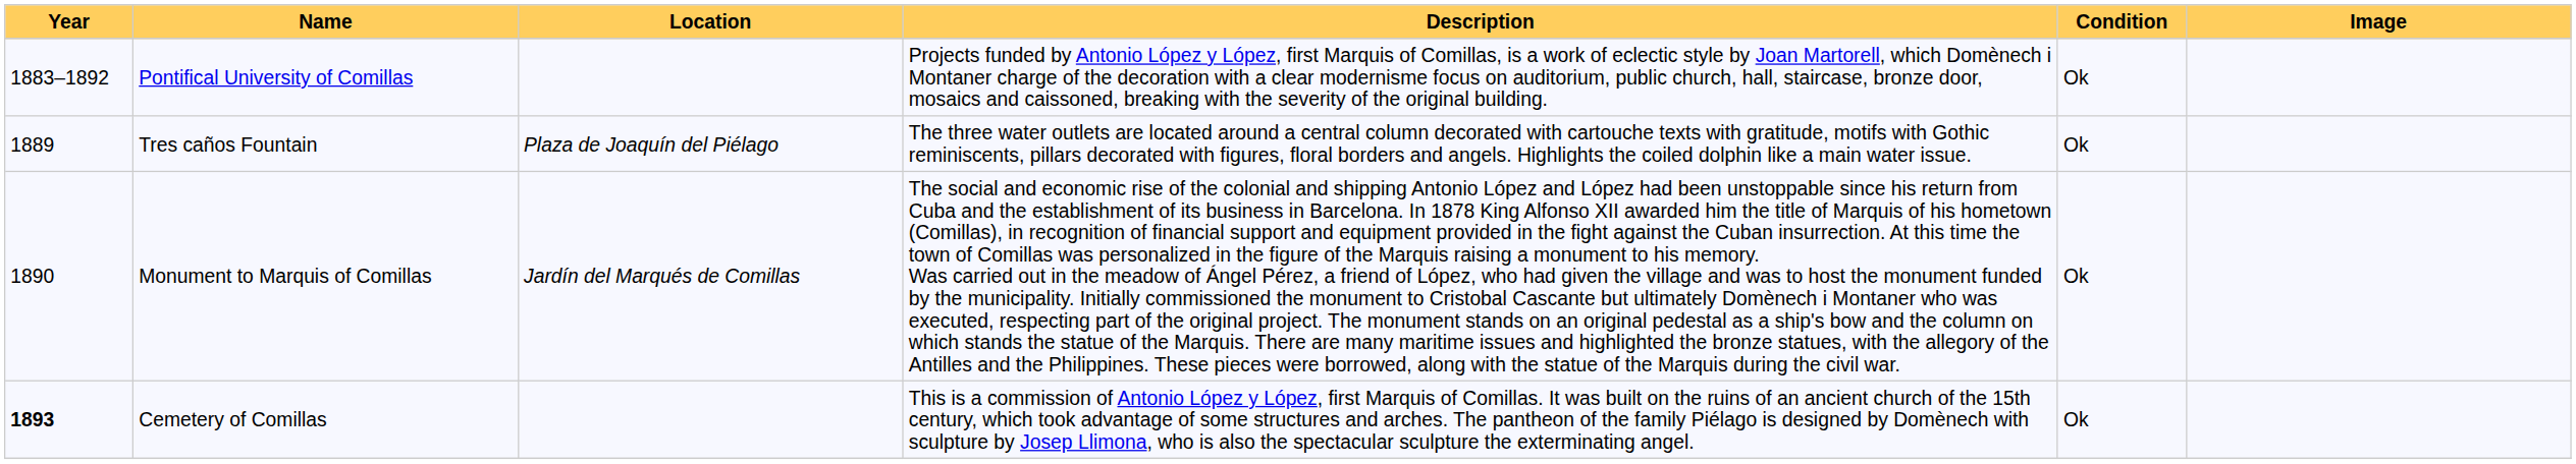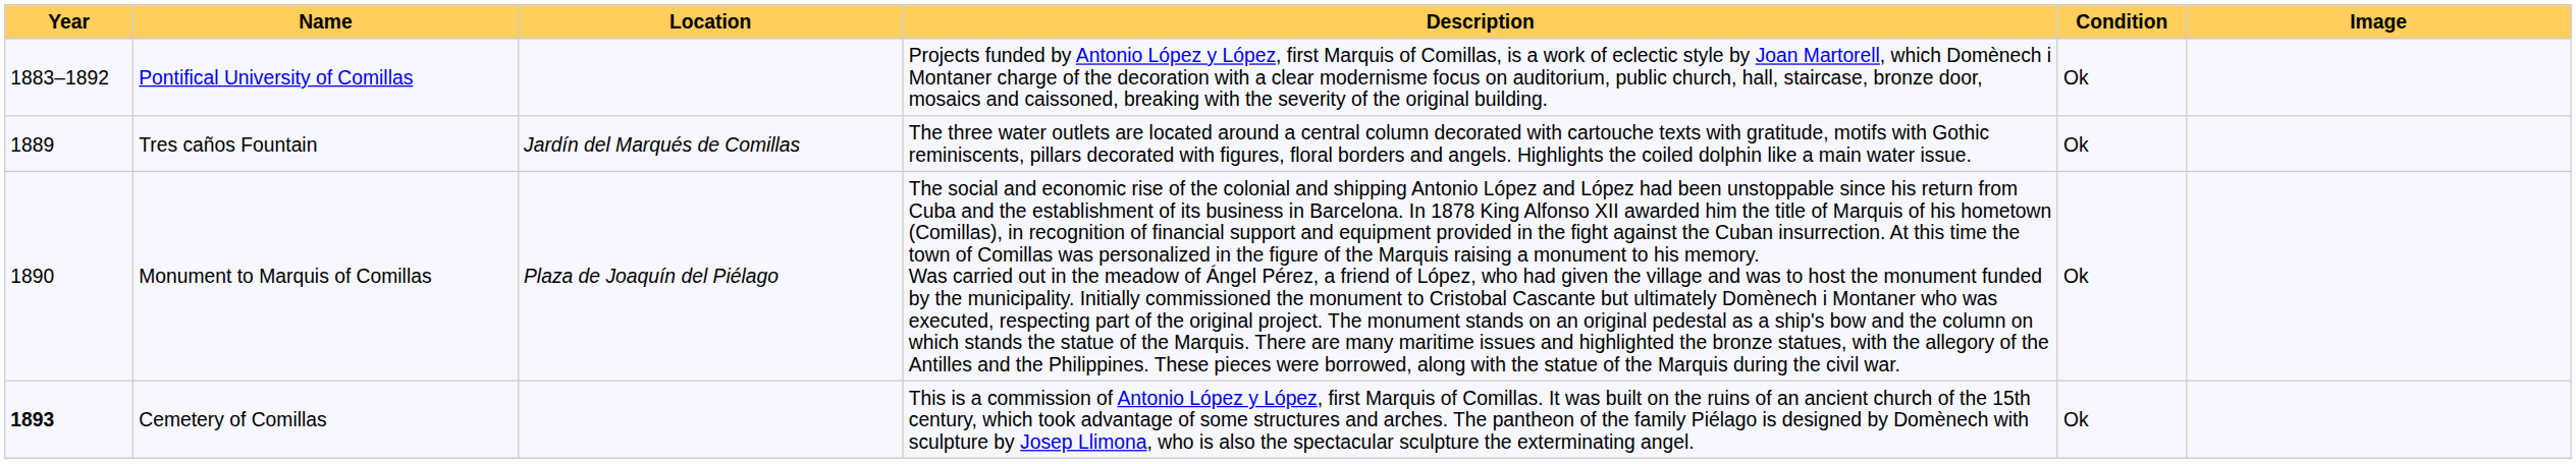Tres caños Fountain | Location: Plaza de Joaquín del Piélago -> Jardín del Marqués de Comillas
Monument to Marquis of Comillas | Location: Jardín del Marqués de Comillas -> Plaza de Joaquín del Piélago
